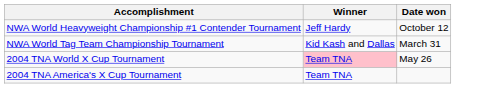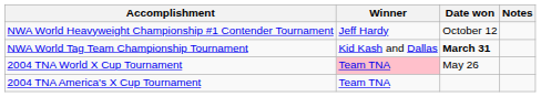+ column: Notes
NWA World Tag Team Championship Tournament | Date won: normal -> bold
